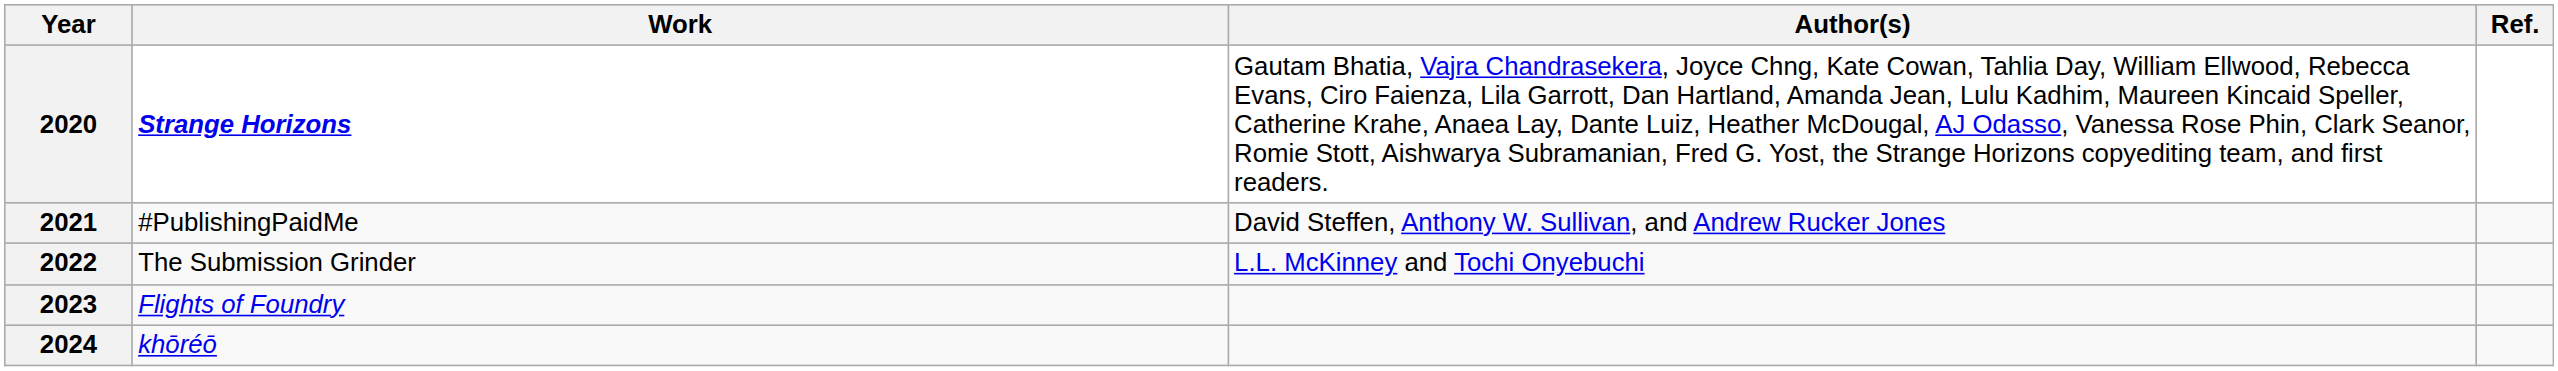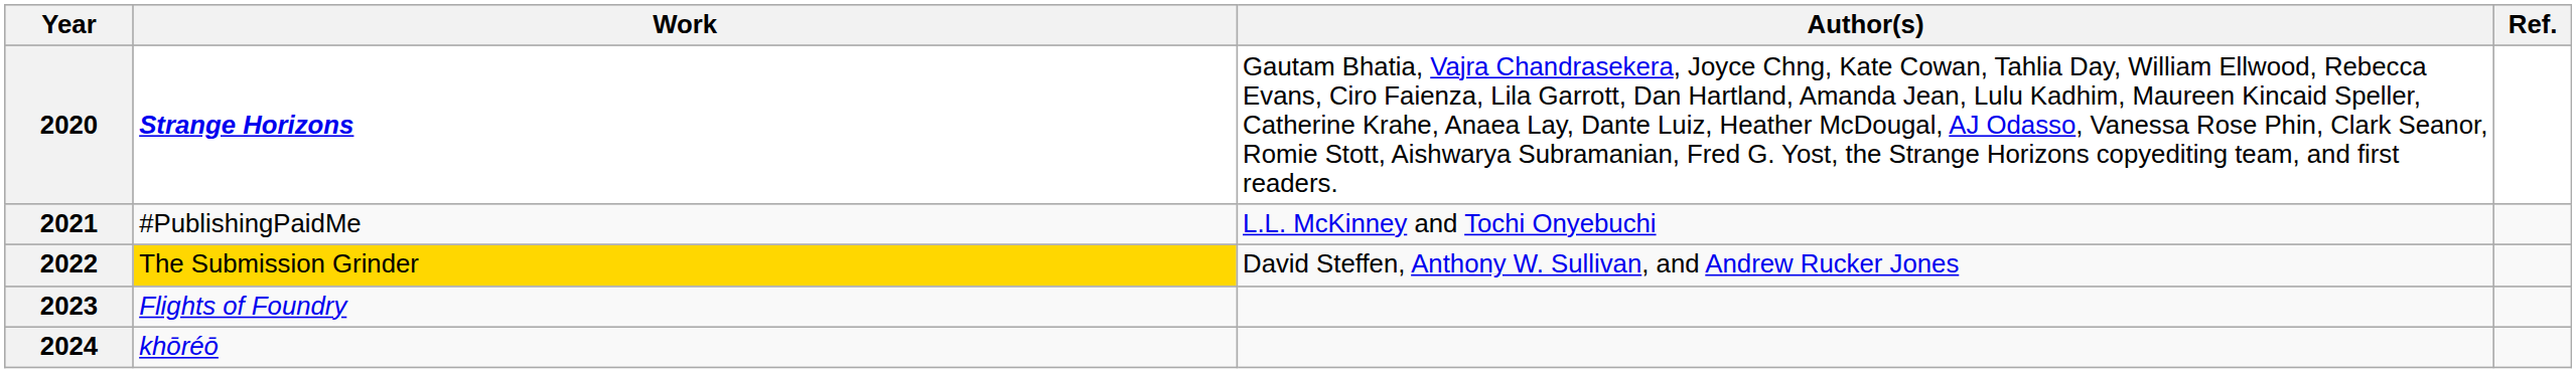2021 | Author(s): David Steffen, Anthony W. Sullivan, and Andrew Rucker Jones -> L.L. McKinney and Tochi Onyebuchi
2022 | Work: no background -> gold background
2022 | Author(s): L.L. McKinney and Tochi Onyebuchi -> David Steffen, Anthony W. Sullivan, and Andrew Rucker Jones
